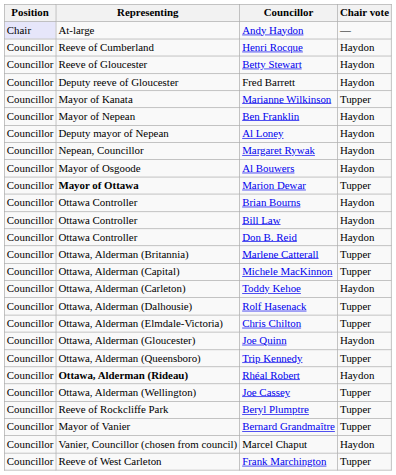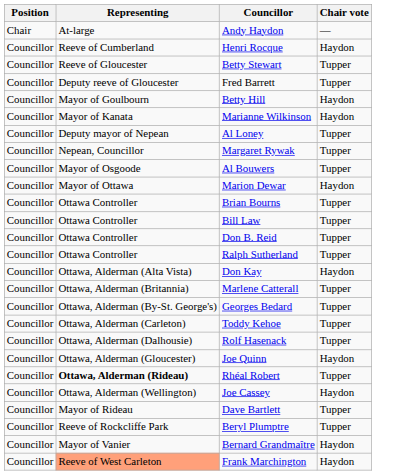Andy Haydon | Position: lavender background -> no background
Betty Stewart | Chair vote: Haydon -> Tupper
Fred Barrett | Chair vote: Haydon -> Tupper
+ row: Councillor | Mayor of Goulbourn | Betty Hill | Haydon
Marianne Wilkinson | Chair vote: Tupper -> Haydon
- row: Councillor | Mayor of Nepean | Ben Franklin | Haydon
Al Loney | Chair vote: Haydon -> Tupper
Margaret Rywak | Chair vote: Haydon -> Tupper
Al Bouwers | Chair vote: Haydon -> Tupper
Marion Dewar | Representing: bold -> normal
Marion Dewar | Chair vote: Tupper -> Haydon
Brian Bourns | Chair vote: Haydon -> Tupper
Bill Law | Chair vote: Haydon -> Tupper
Don B. Reid | Chair vote: Haydon -> Tupper
+ row: Councillor | Ottawa Controller | Ralph Sutherland | Tupper
+ row: Councillor | Ottawa, Alderman (Alta Vista) | Don Kay | Haydon
+ row: Councillor | Ottawa, Alderman (By-St. George's) | Georges Bedard | Tupper
- row: Councillor | Ottawa, Alderman (Capital) | Michele MacKinnon | Tupper
Toddy Kehoe | Chair vote: Haydon -> Tupper
- row: Councillor | Ottawa, Alderman (Elmdale-Victoria) | Chris Chilton | Tupper
- row: Councillor | Ottawa, Alderman (Queensboro) | Trip Kennedy | Tupper
Rhéal Robert | Chair vote: Haydon -> Tupper
Joe Cassey | Chair vote: Tupper -> Haydon
+ row: Councillor | Mayor of Rideau | Dave Bartlett | Tupper
Bernard Grandmaître | Chair vote: Tupper -> Haydon
- row: Councillor | Vanier, Councillor (chosen from council) | Marcel Chaput | Haydon
Frank Marchington | Representing: no background -> lightsalmon background
Frank Marchington | Chair vote: Tupper -> Haydon
